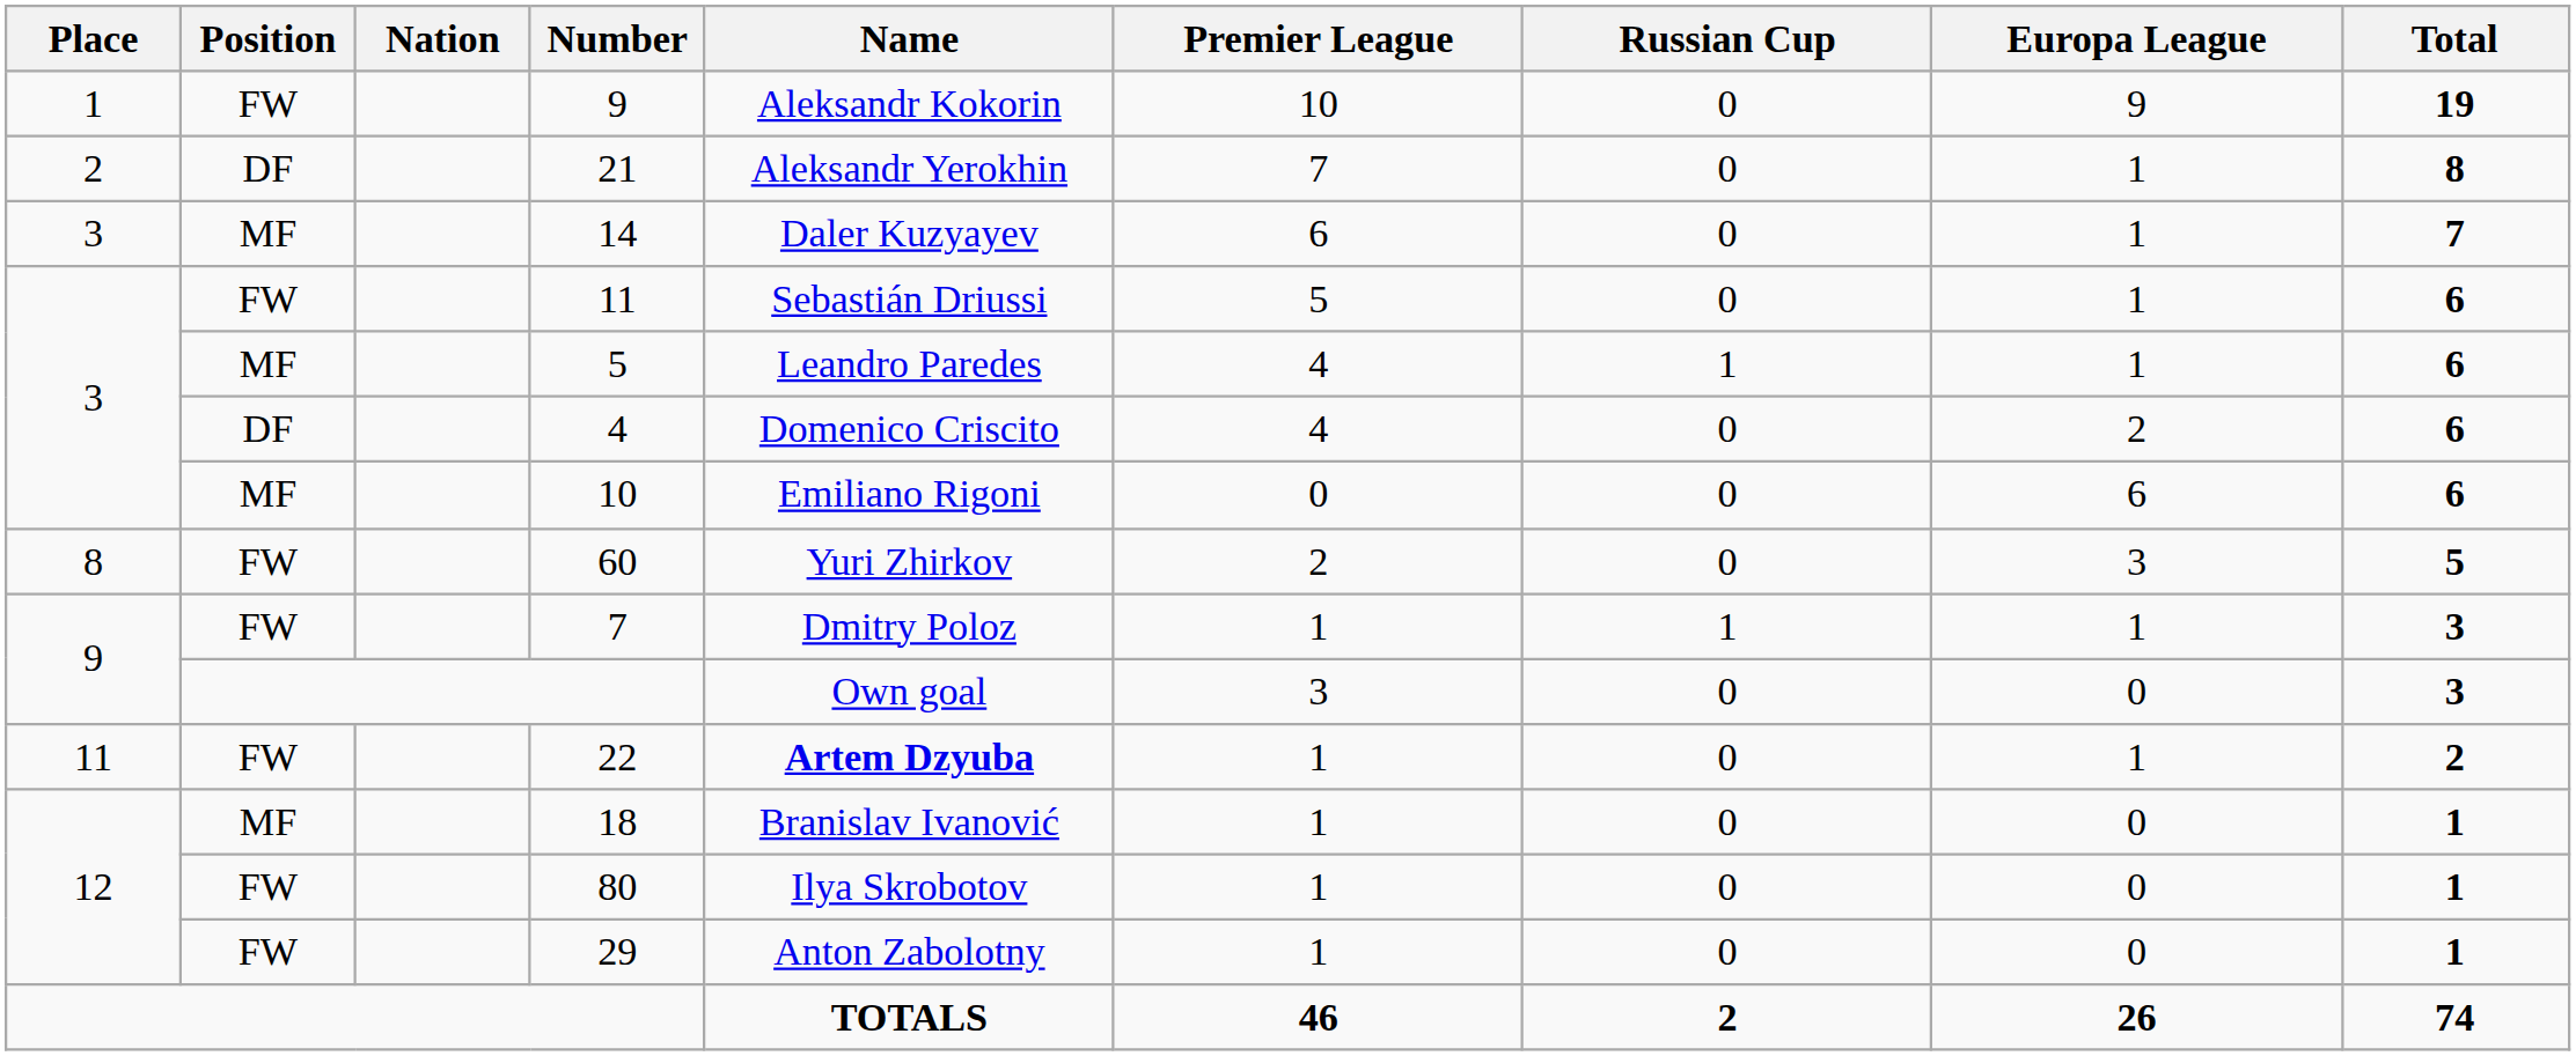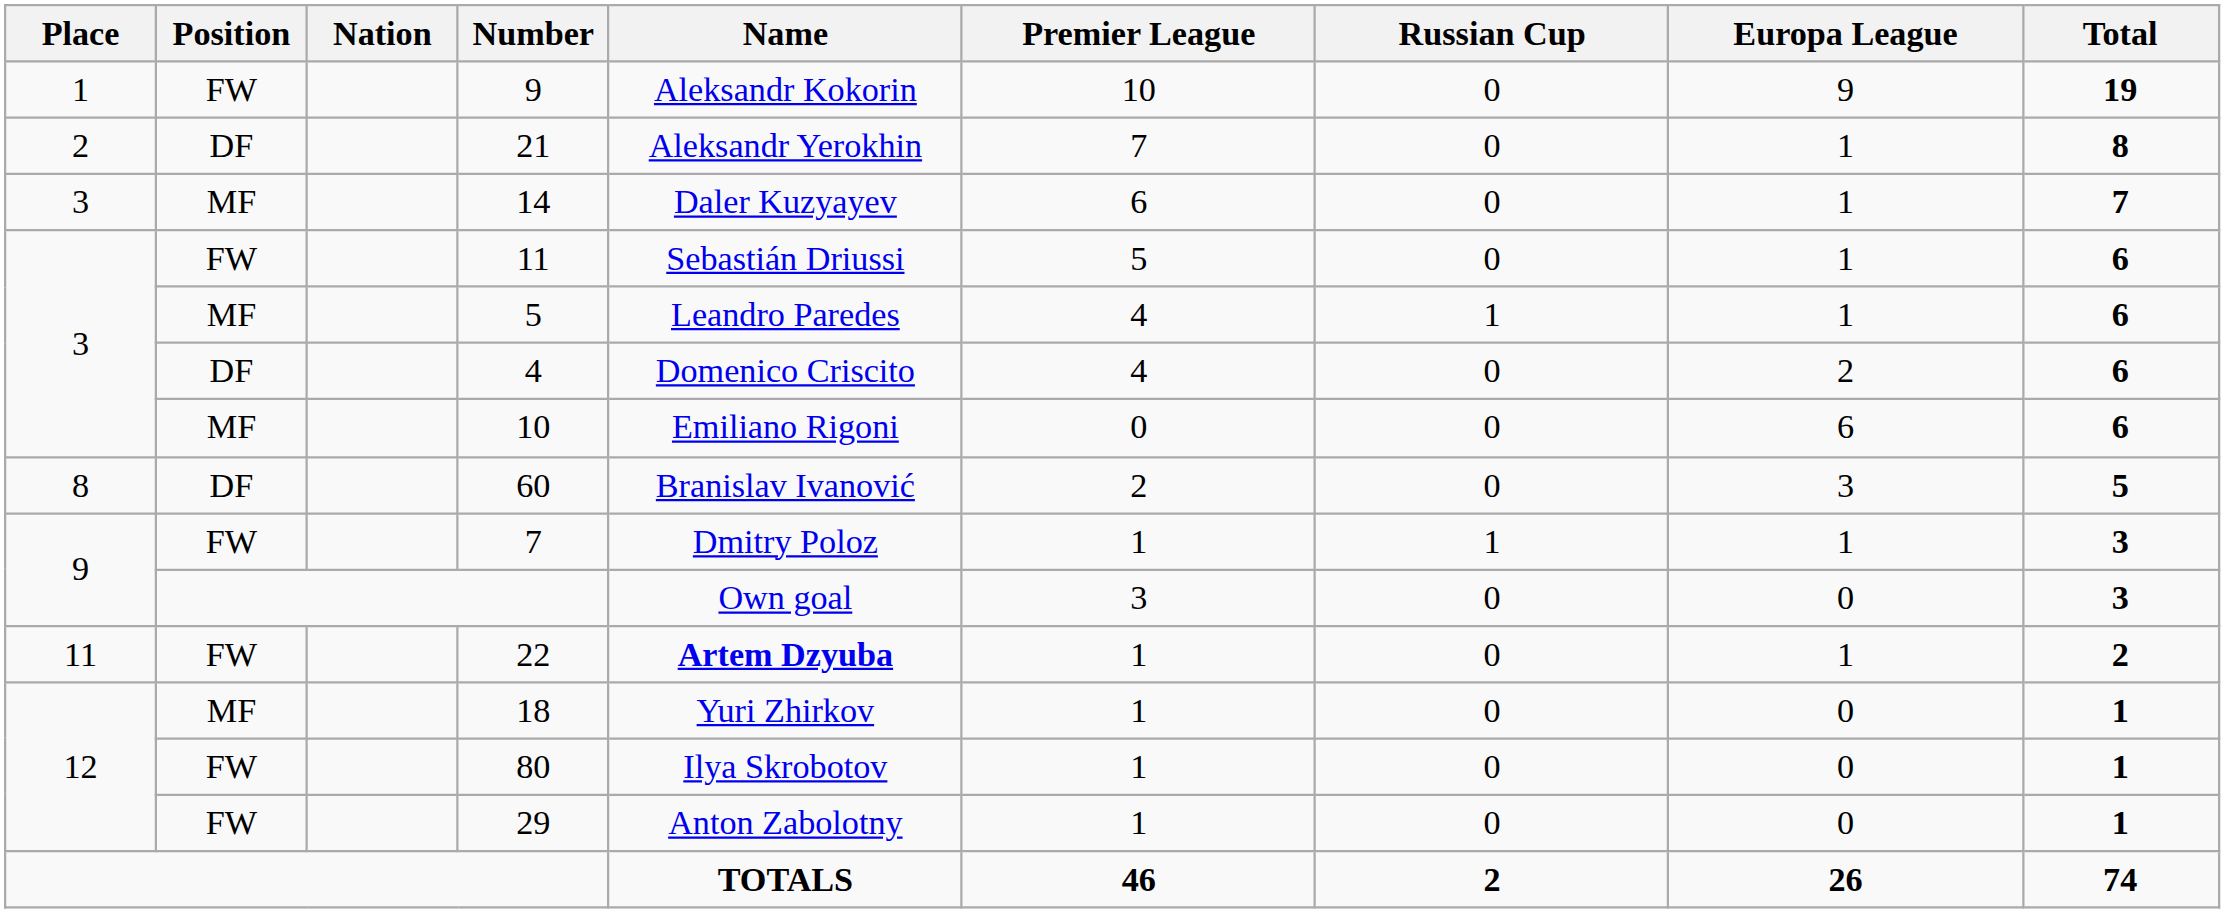60 | Position: FW -> DF
60 | Name: Yuri Zhirkov -> Branislav Ivanović
18 | Name: Branislav Ivanović -> Yuri Zhirkov
